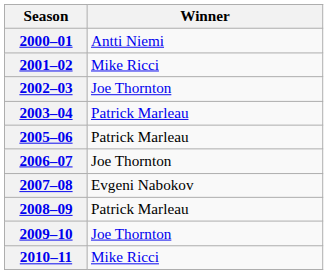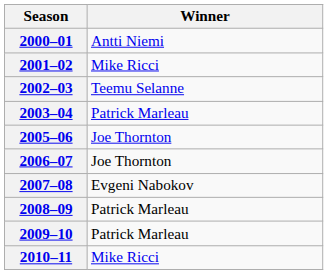2002–03 | Winner: Joe Thornton -> Teemu Selanne
2005–06 | Winner: Patrick Marleau -> Joe Thornton
2009–10 | Winner: Joe Thornton -> Patrick Marleau
